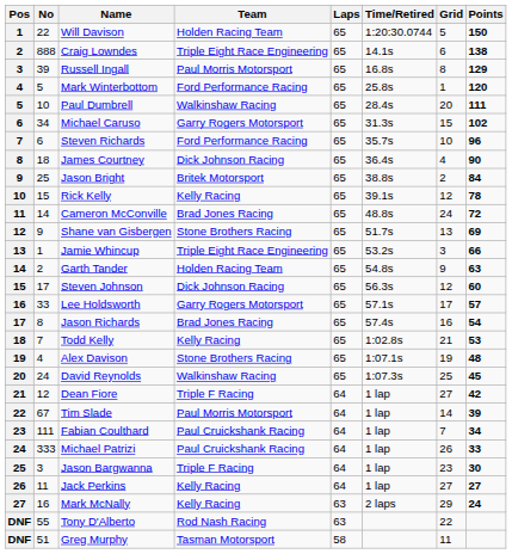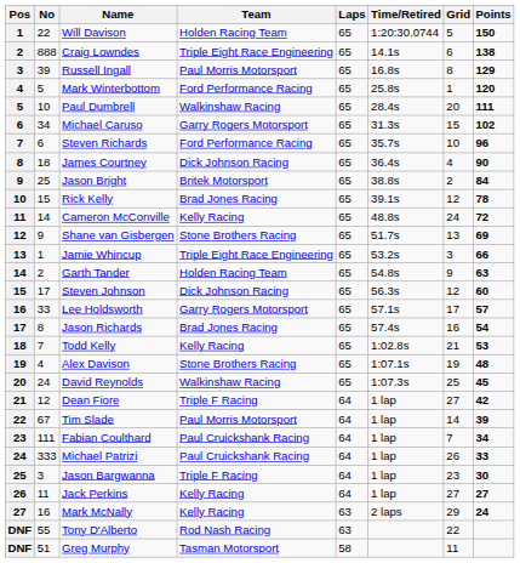Rick Kelly | Team: Kelly Racing -> Brad Jones Racing
Cameron McConville | Team: Brad Jones Racing -> Kelly Racing
